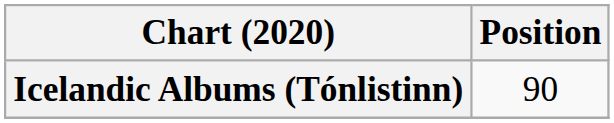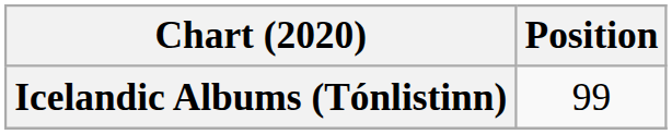Icelandic Albums (Tónlistinn) | Position: 90 -> 99
